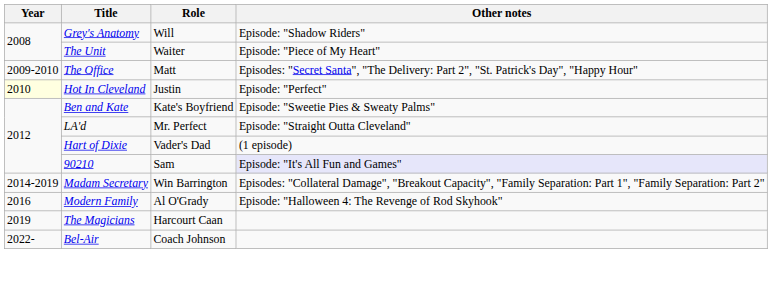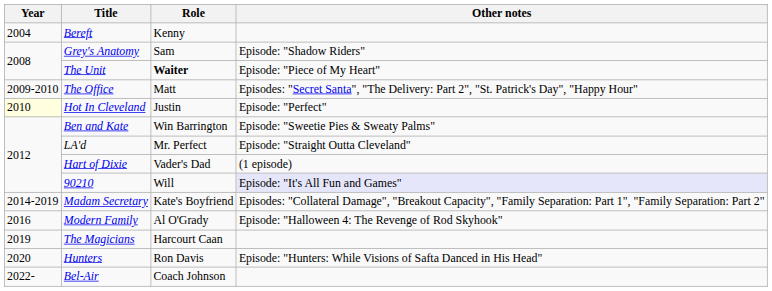+ row: 2004 | Bereft | Kenny
Grey's Anatomy | Role: Will -> Sam
The Unit | Role: normal -> bold
Ben and Kate | Role: Kate's Boyfriend -> Win Barrington
90210 | Role: Sam -> Will
Madam Secretary | Role: Win Barrington -> Kate's Boyfriend
+ row: 2020 | Hunters | Ron Davis | Episode: "Hunters: While Visions of Safta Danced in His Head"
